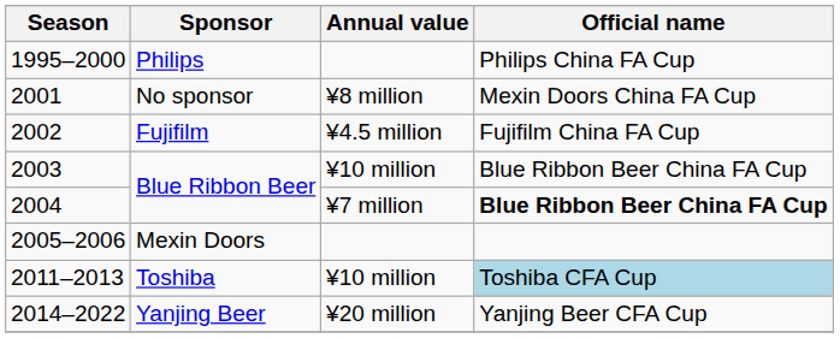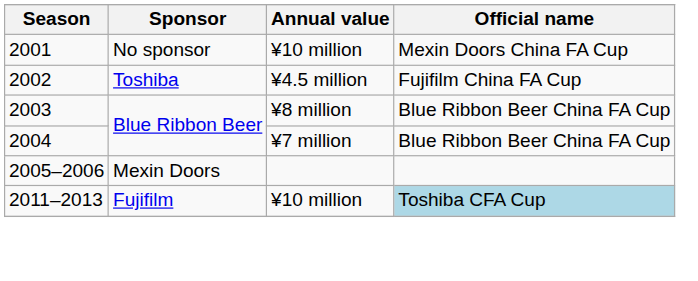- row: 1995–2000 | Philips | Philips China FA Cup
2001 | Annual value: ¥8 million -> ¥10 million
2002 | Sponsor: Fujifilm -> Toshiba
2003 | Annual value: ¥10 million -> ¥8 million
2004 | Official name: bold -> normal
2011–2013 | Sponsor: Toshiba -> Fujifilm
- row: 2014–2022 | Yanjing Beer | ¥20 million | Yanjing Beer CFA Cup
